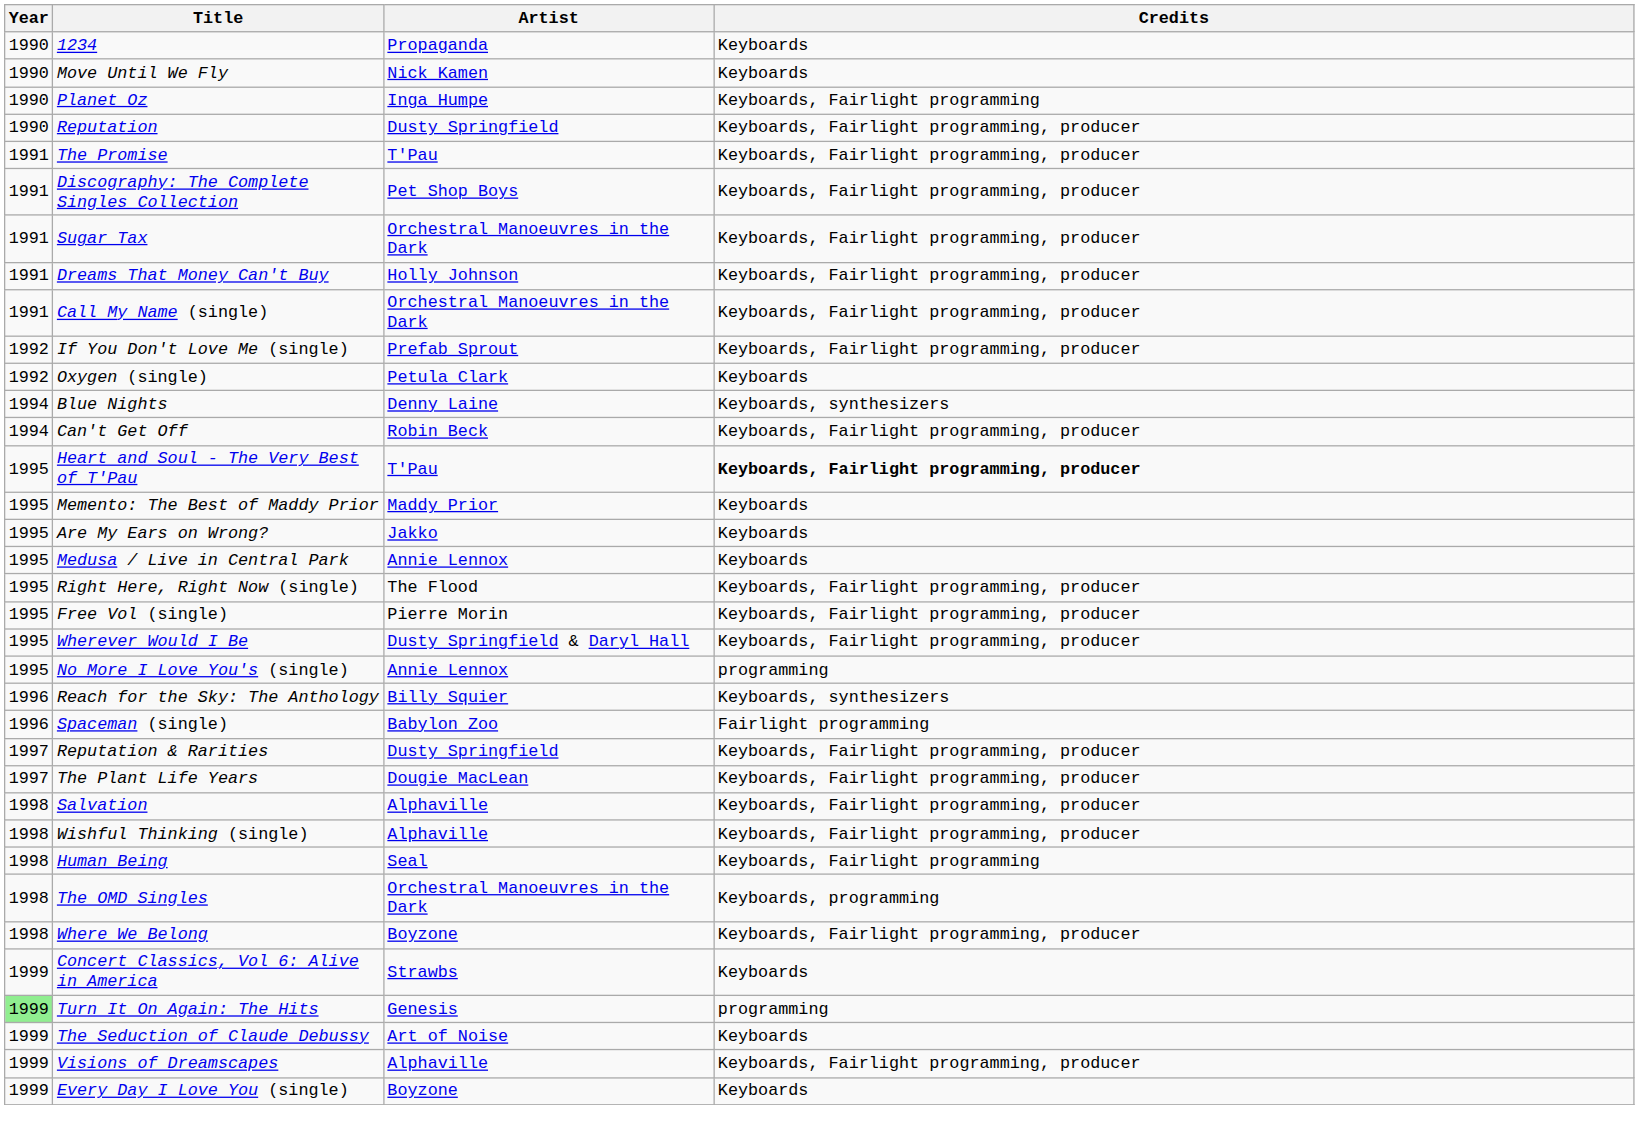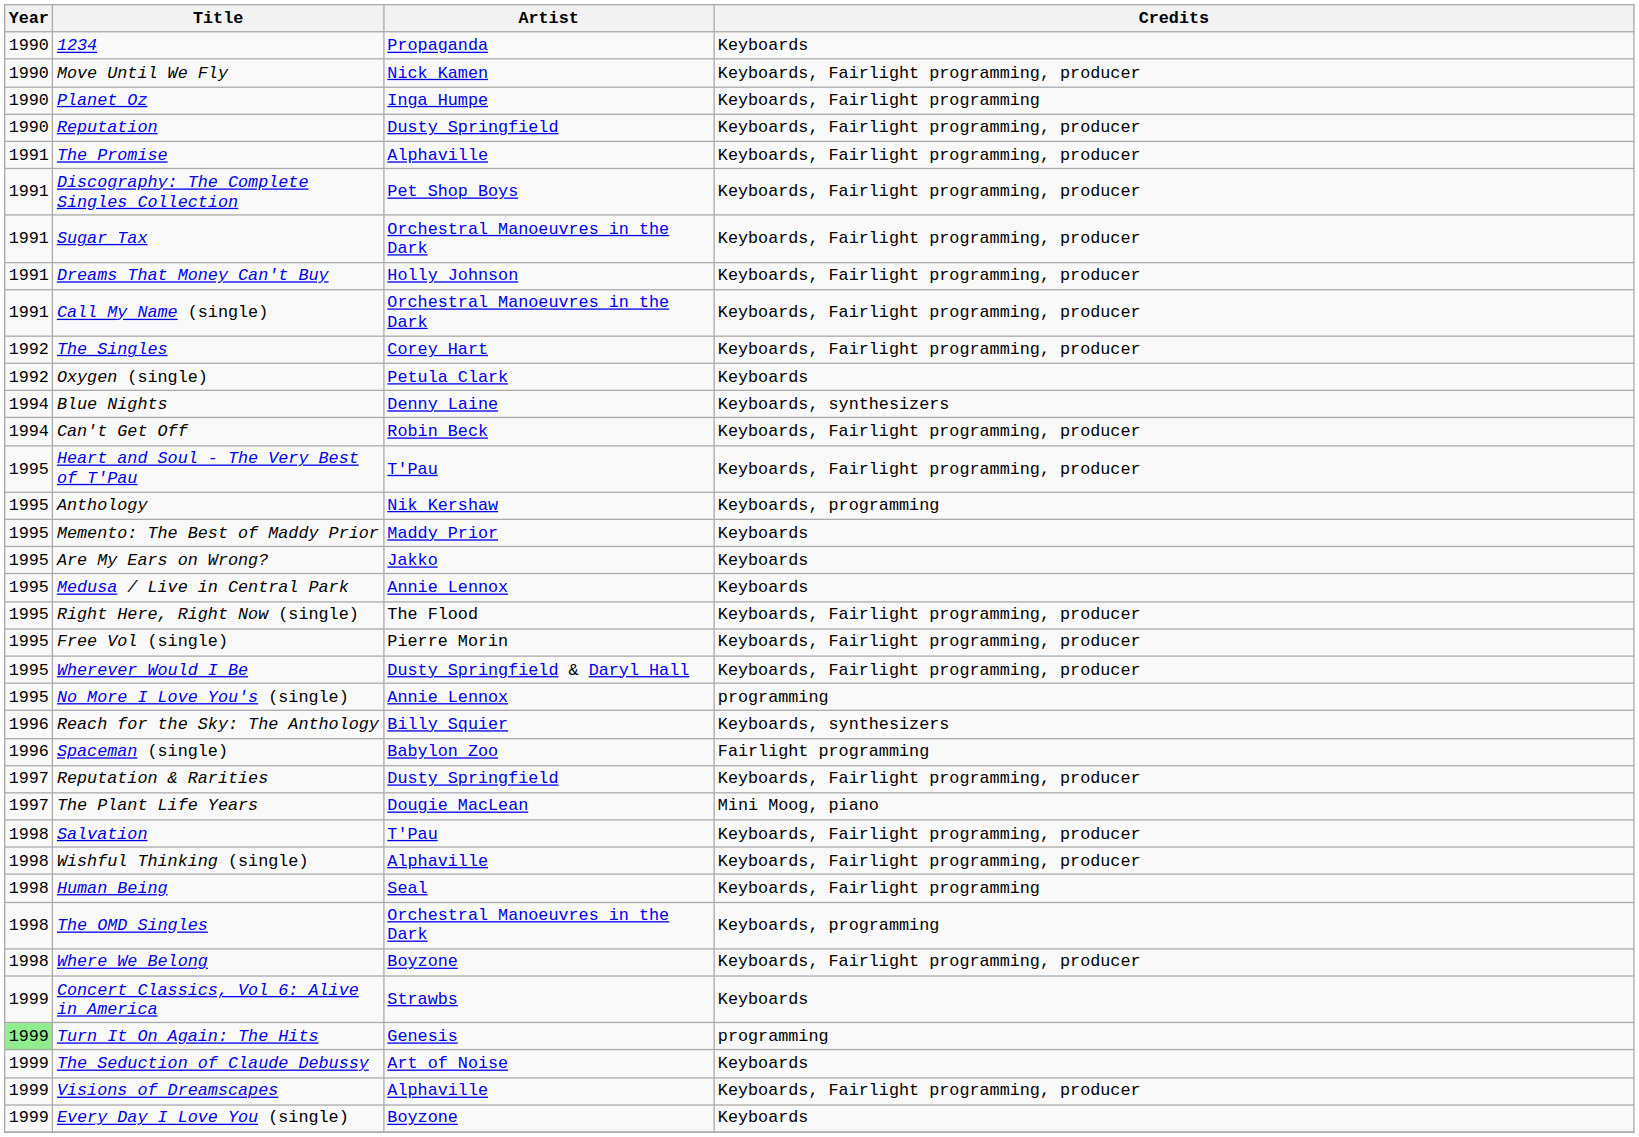Move Until We Fly | Credits: Keyboards -> Keyboards, Fairlight programming, producer
The Promise | Artist: T'Pau -> Alphaville
- row: 1992 | If You Don't Love Me (single) | Prefab Sprout | Keyboards, Fairlight programming, producer
+ row: 1992 | The Singles | Corey Hart | Keyboards, Fairlight programming, producer
Heart and Soul - The Very Best of T'Pau | Credits: bold -> normal
+ row: 1995 | Anthology | Nik Kershaw | Keyboards, programming
The Plant Life Years | Credits: Keyboards, Fairlight programming, producer -> Mini Moog, piano
Salvation | Artist: Alphaville -> T'Pau
